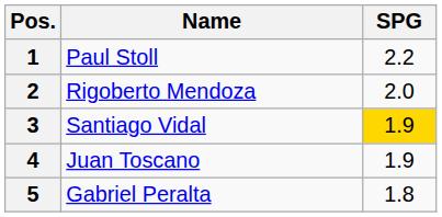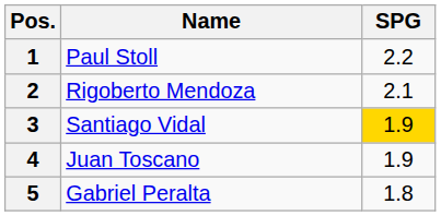2 | SPG: 2.0 -> 2.1
